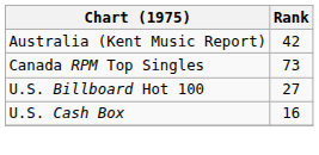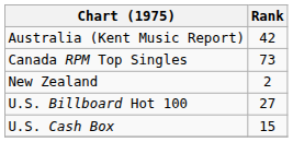+ row: New Zealand | 2
U.S. Cash Box | Rank: 16 -> 15
